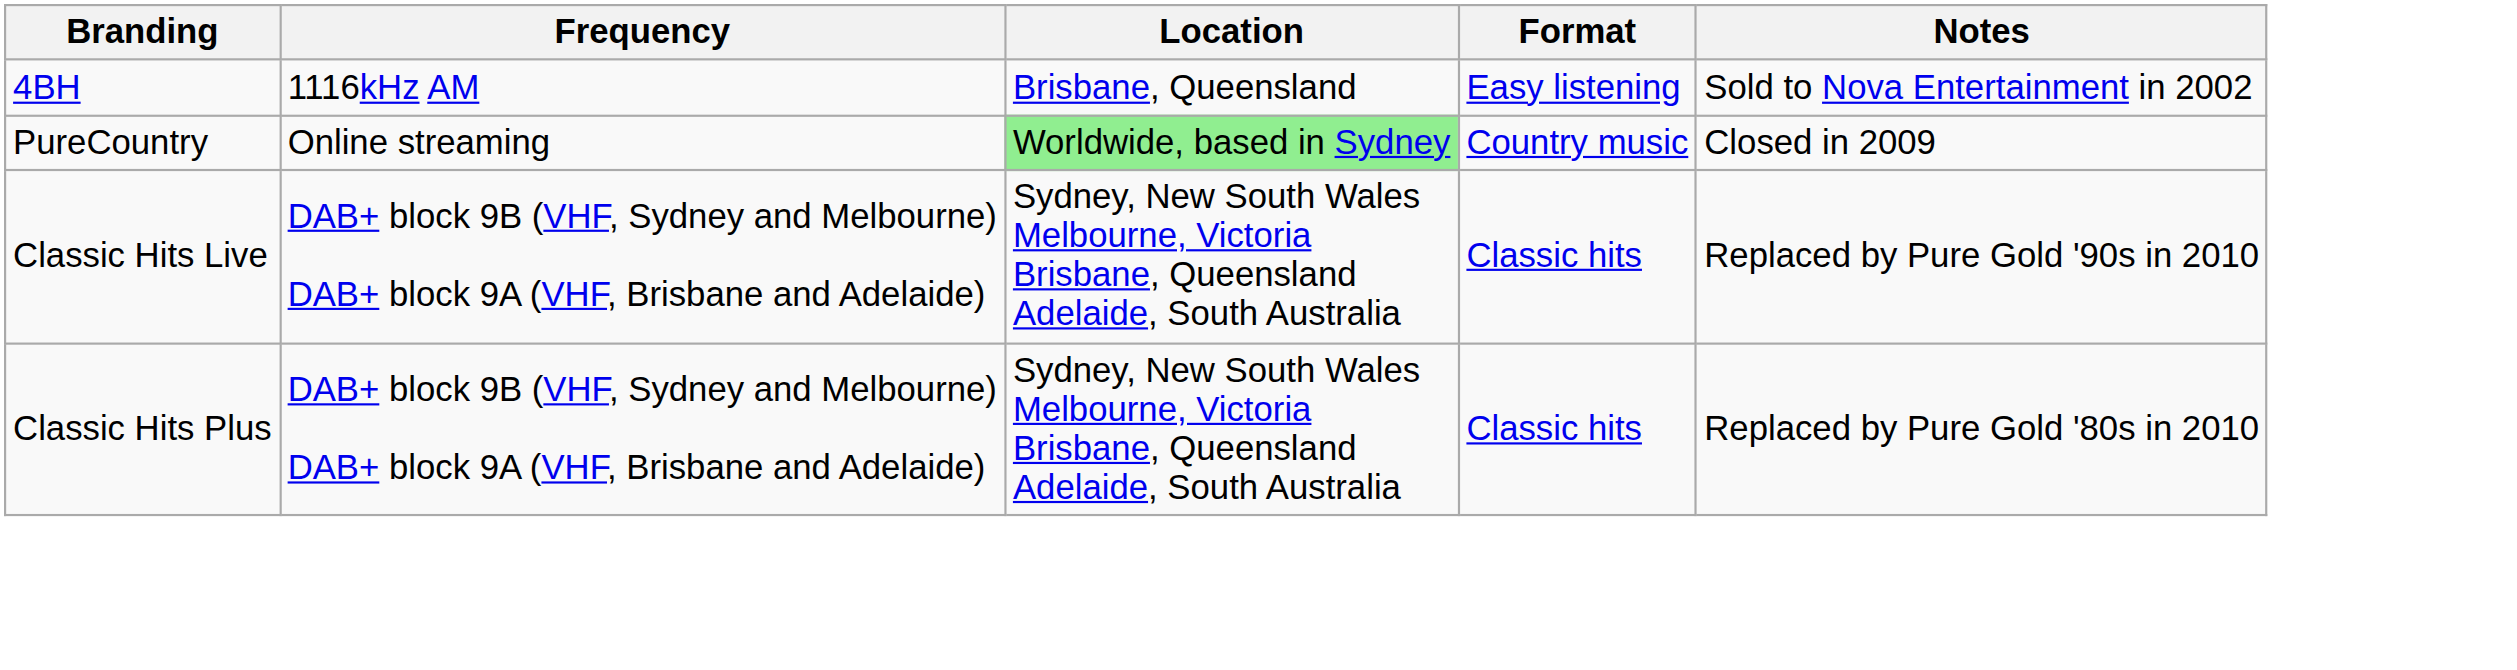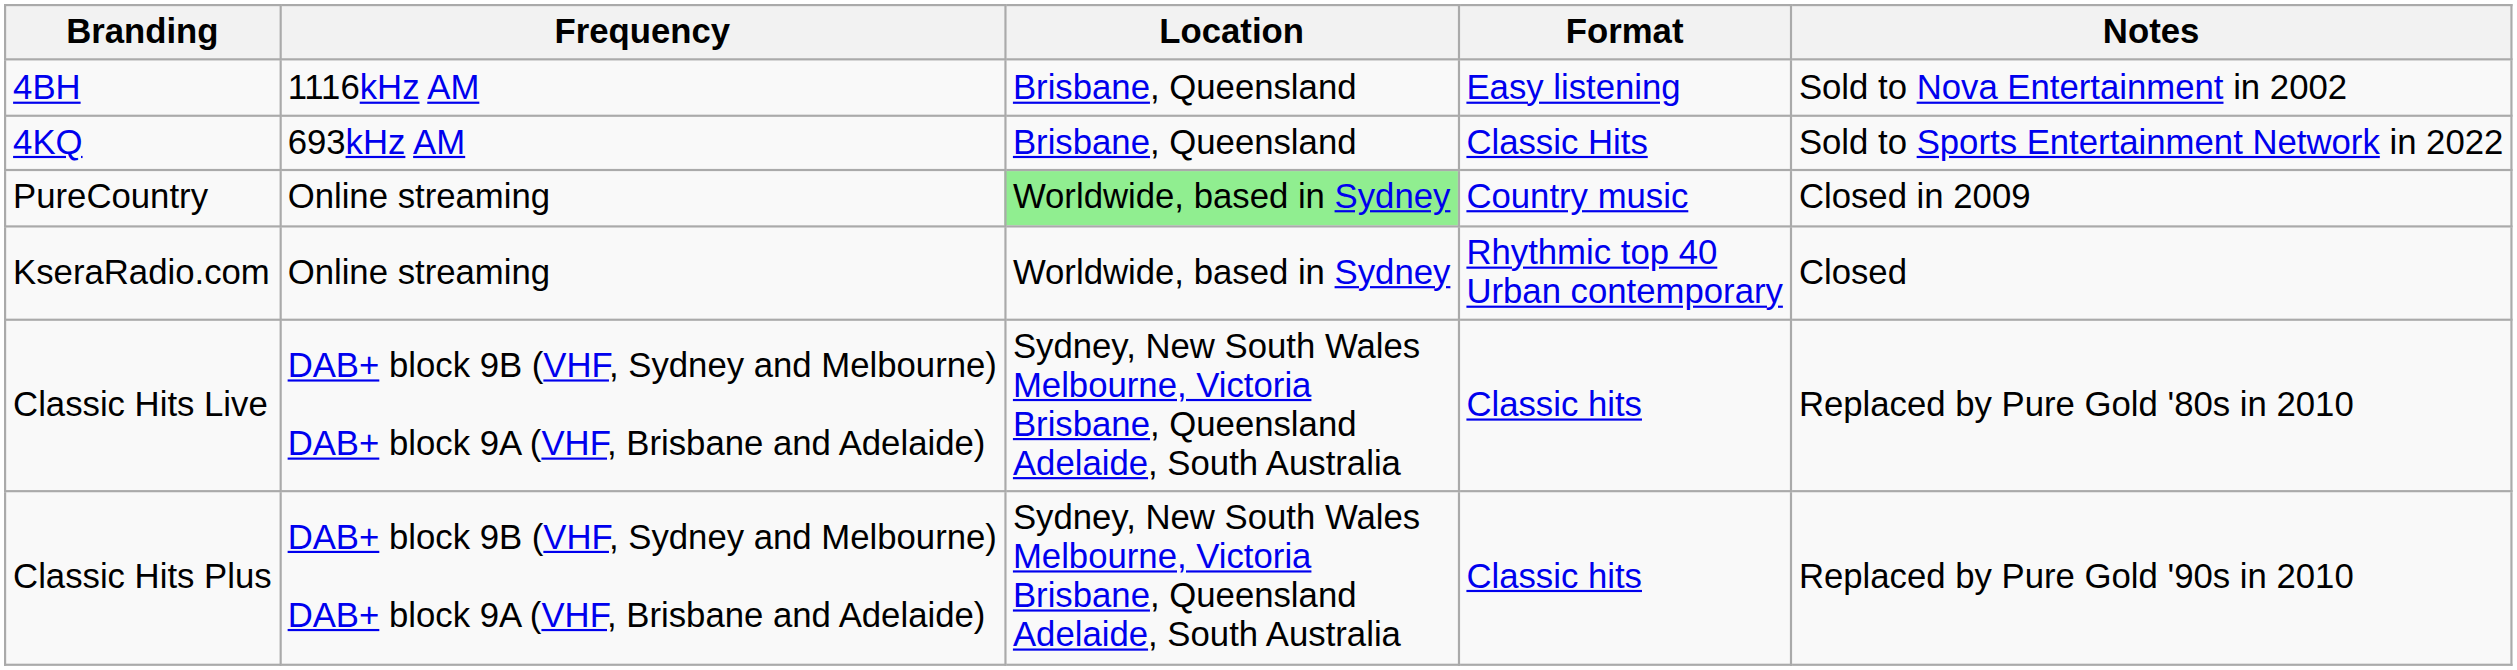+ row: 4KQ | 693kHz AM | Brisbane, Queensland | Classic Hits | Sold to Sports Entertainment Network in 2022
+ row: KseraRadio.com | Online streaming | Worldwide, based in Sydney | Rhythmic top 40 Urban contemporary | Closed
Classic Hits Live | Notes: Replaced by Pure Gold '90s in 2010 -> Replaced by Pure Gold '80s in 2010
Classic Hits Plus | Notes: Replaced by Pure Gold '80s in 2010 -> Replaced by Pure Gold '90s in 2010
